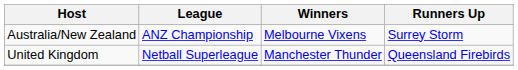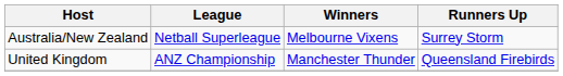Australia/New Zealand | League: ANZ Championship -> Netball Superleague
United Kingdom | League: Netball Superleague -> ANZ Championship
